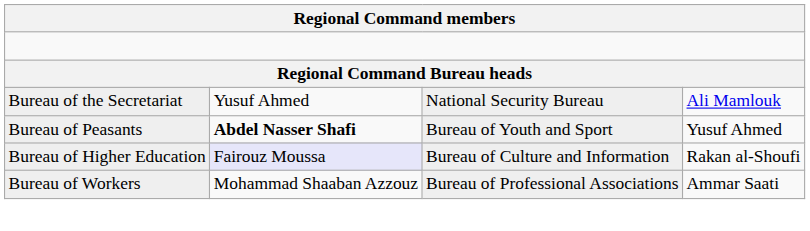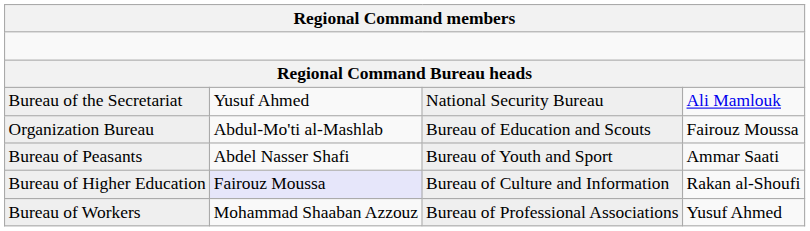+ row: Organization Bureau | Abdul-Mo'ti al-Mashlab | Bureau of Education and Scouts | Fairouz Moussa
Bureau of Peasants | column 2: bold -> normal
Bureau of Peasants | column 4: Yusuf Ahmed -> Ammar Saati
Bureau of Workers | column 4: Ammar Saati -> Yusuf Ahmed
